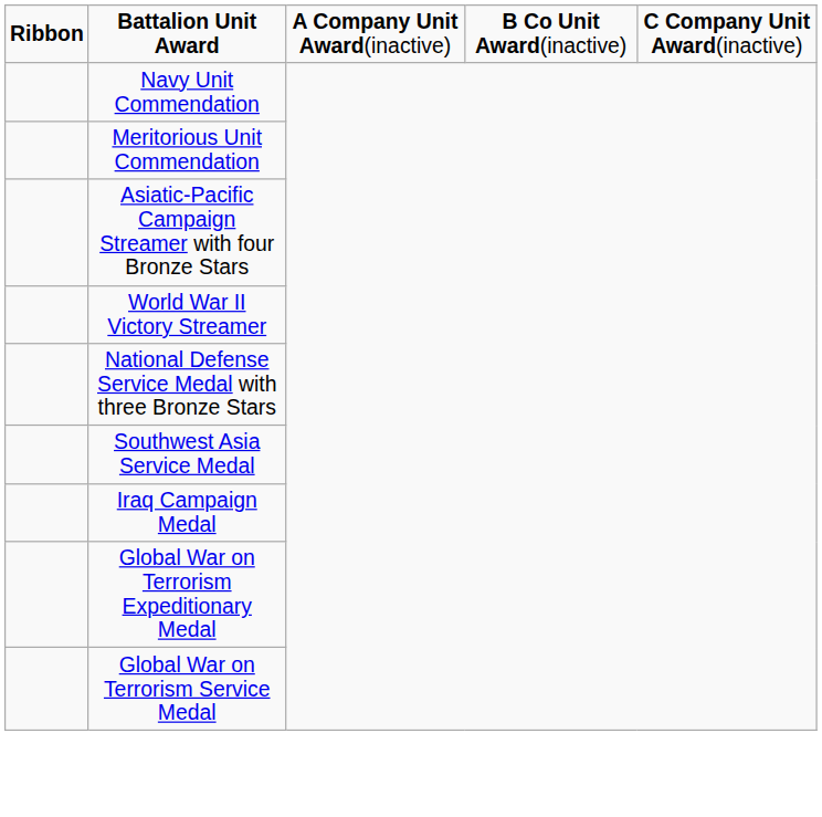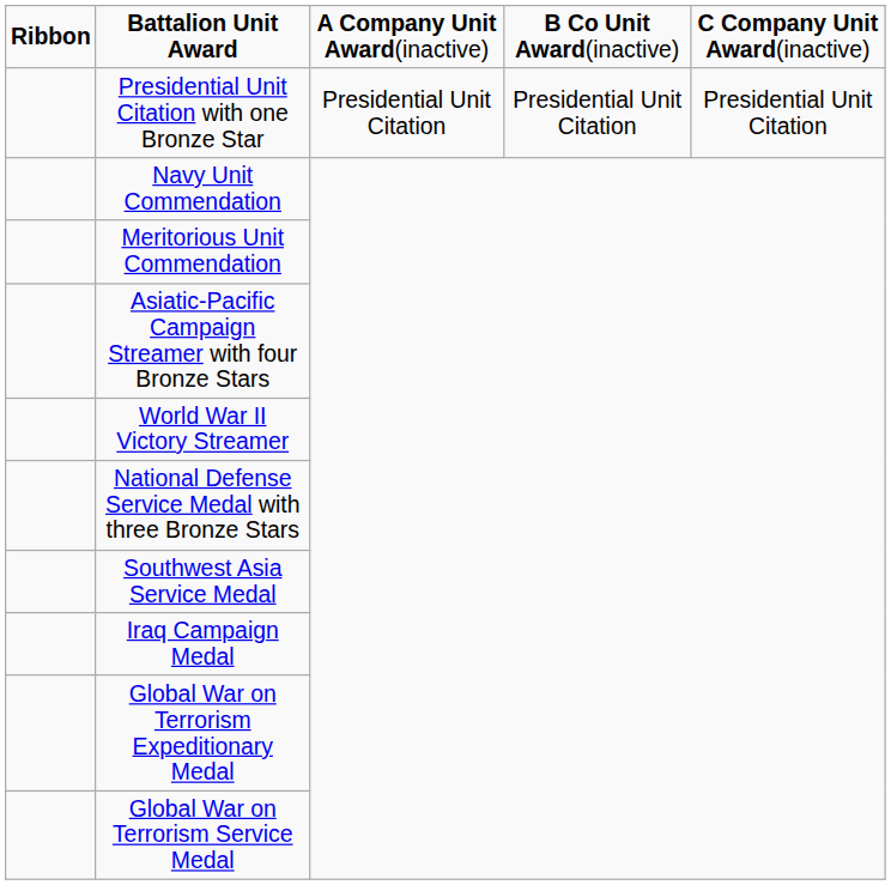+ row: Presidential Unit Citation with one Bronze Star | Presidential Unit Citation | Presidential Unit Citation | Presidential Unit Citation
